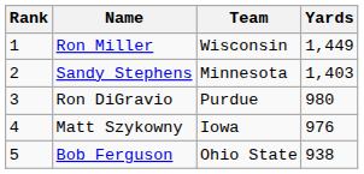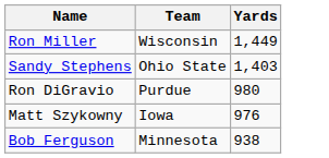- column: Rank | 1 | 2 | 3 | 4 | 5
Sandy Stephens | Team: Minnesota -> Ohio State
Bob Ferguson | Team: Ohio State -> Minnesota
